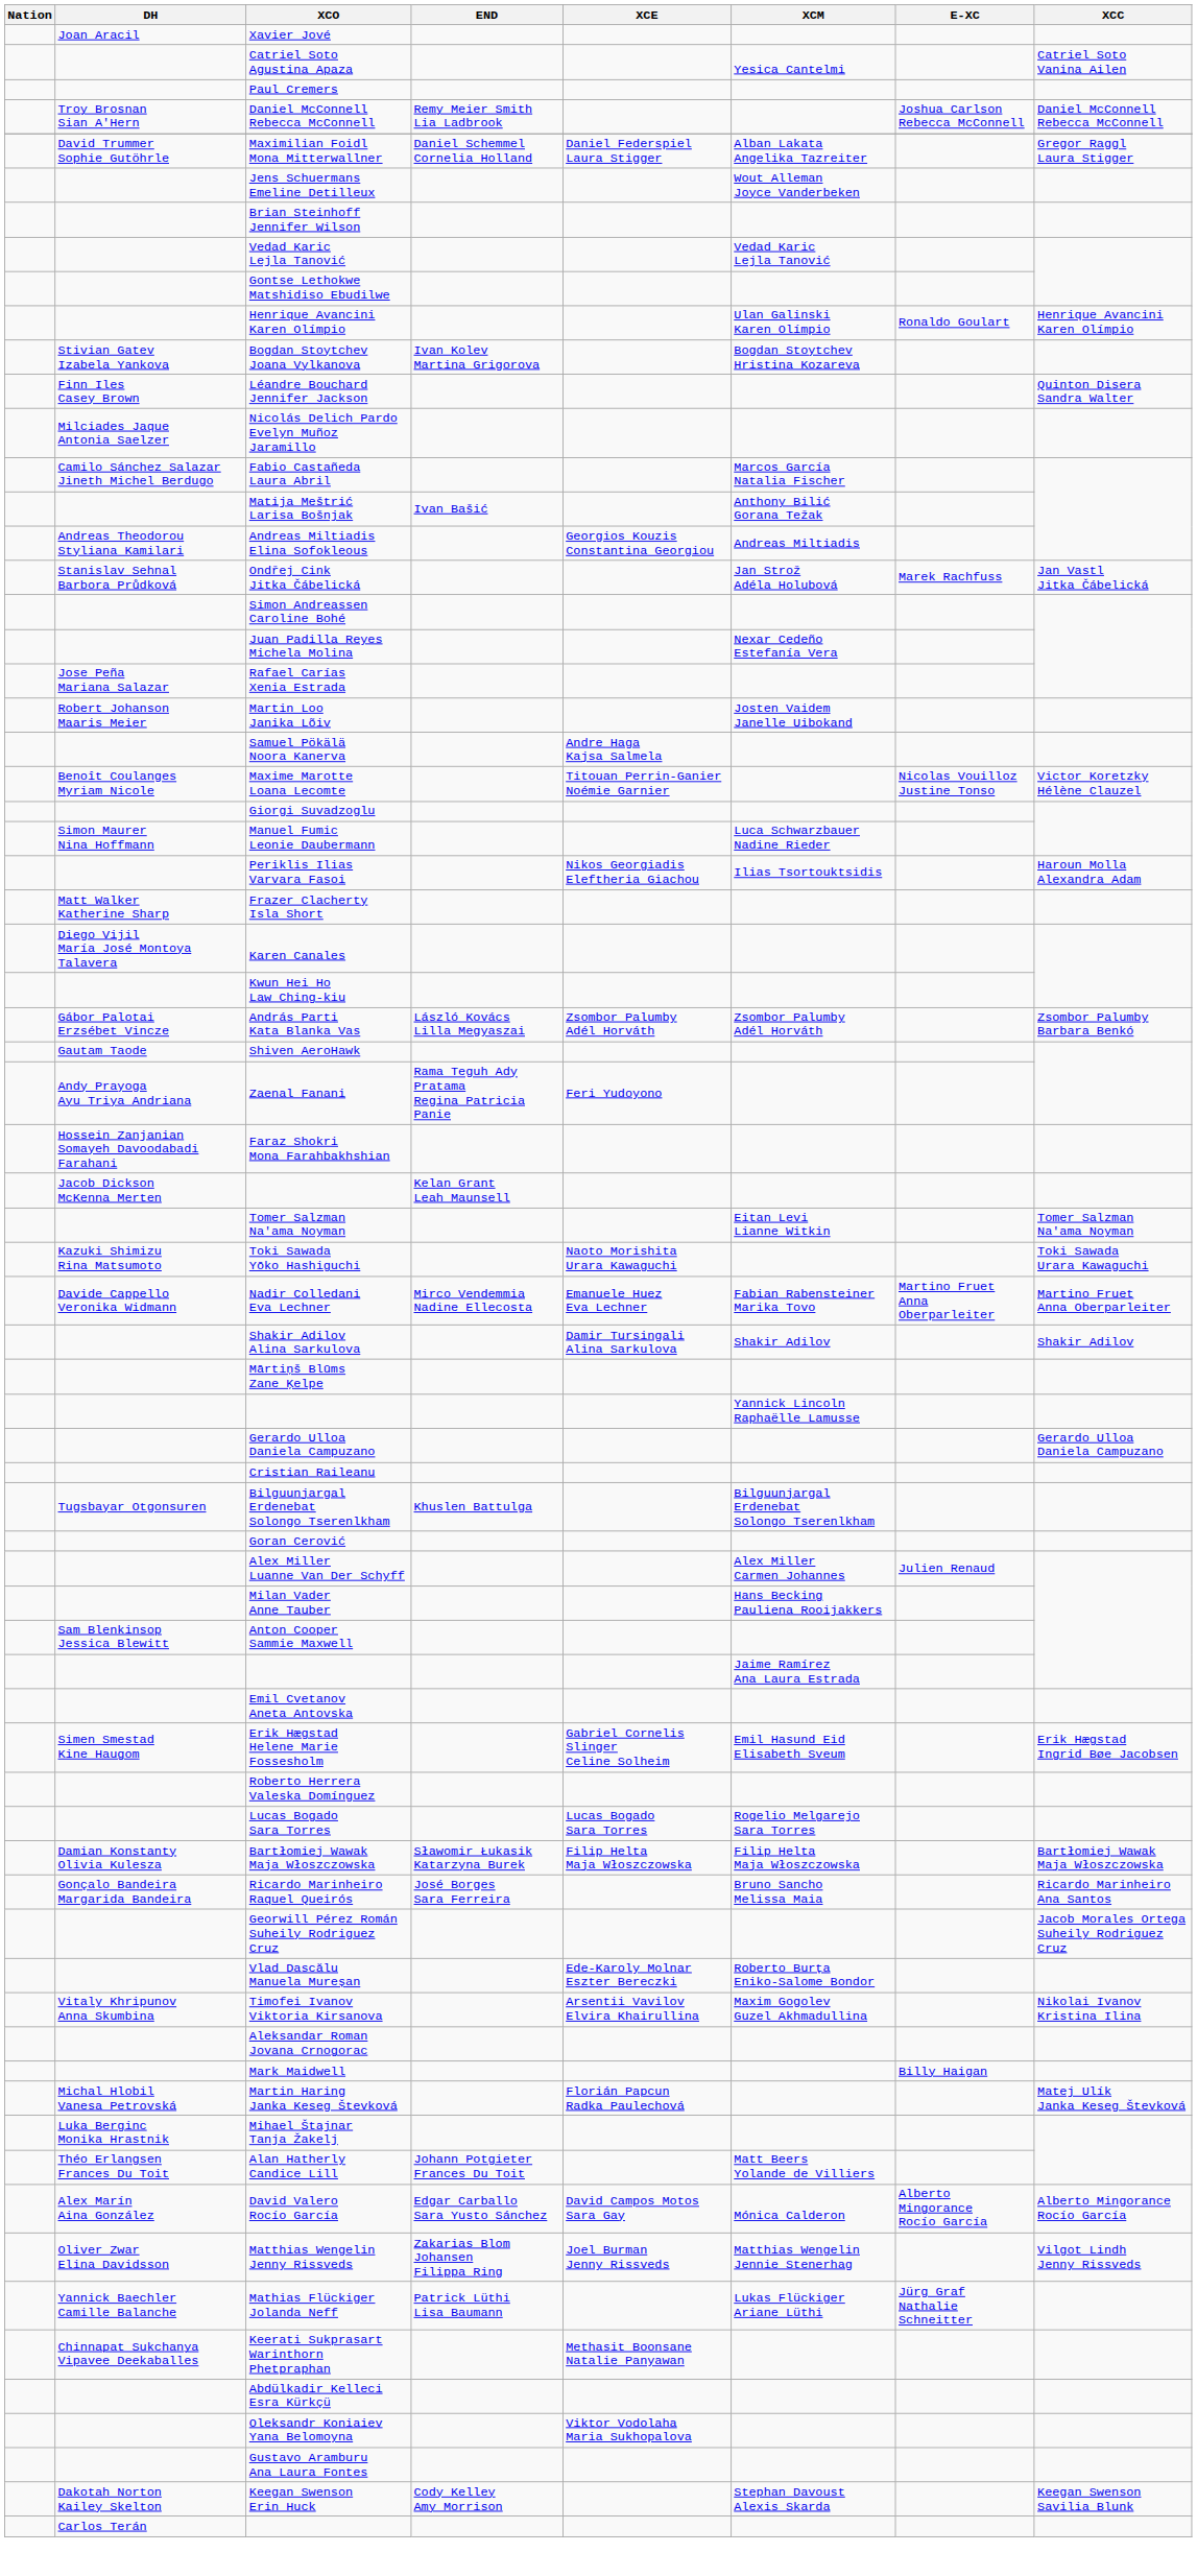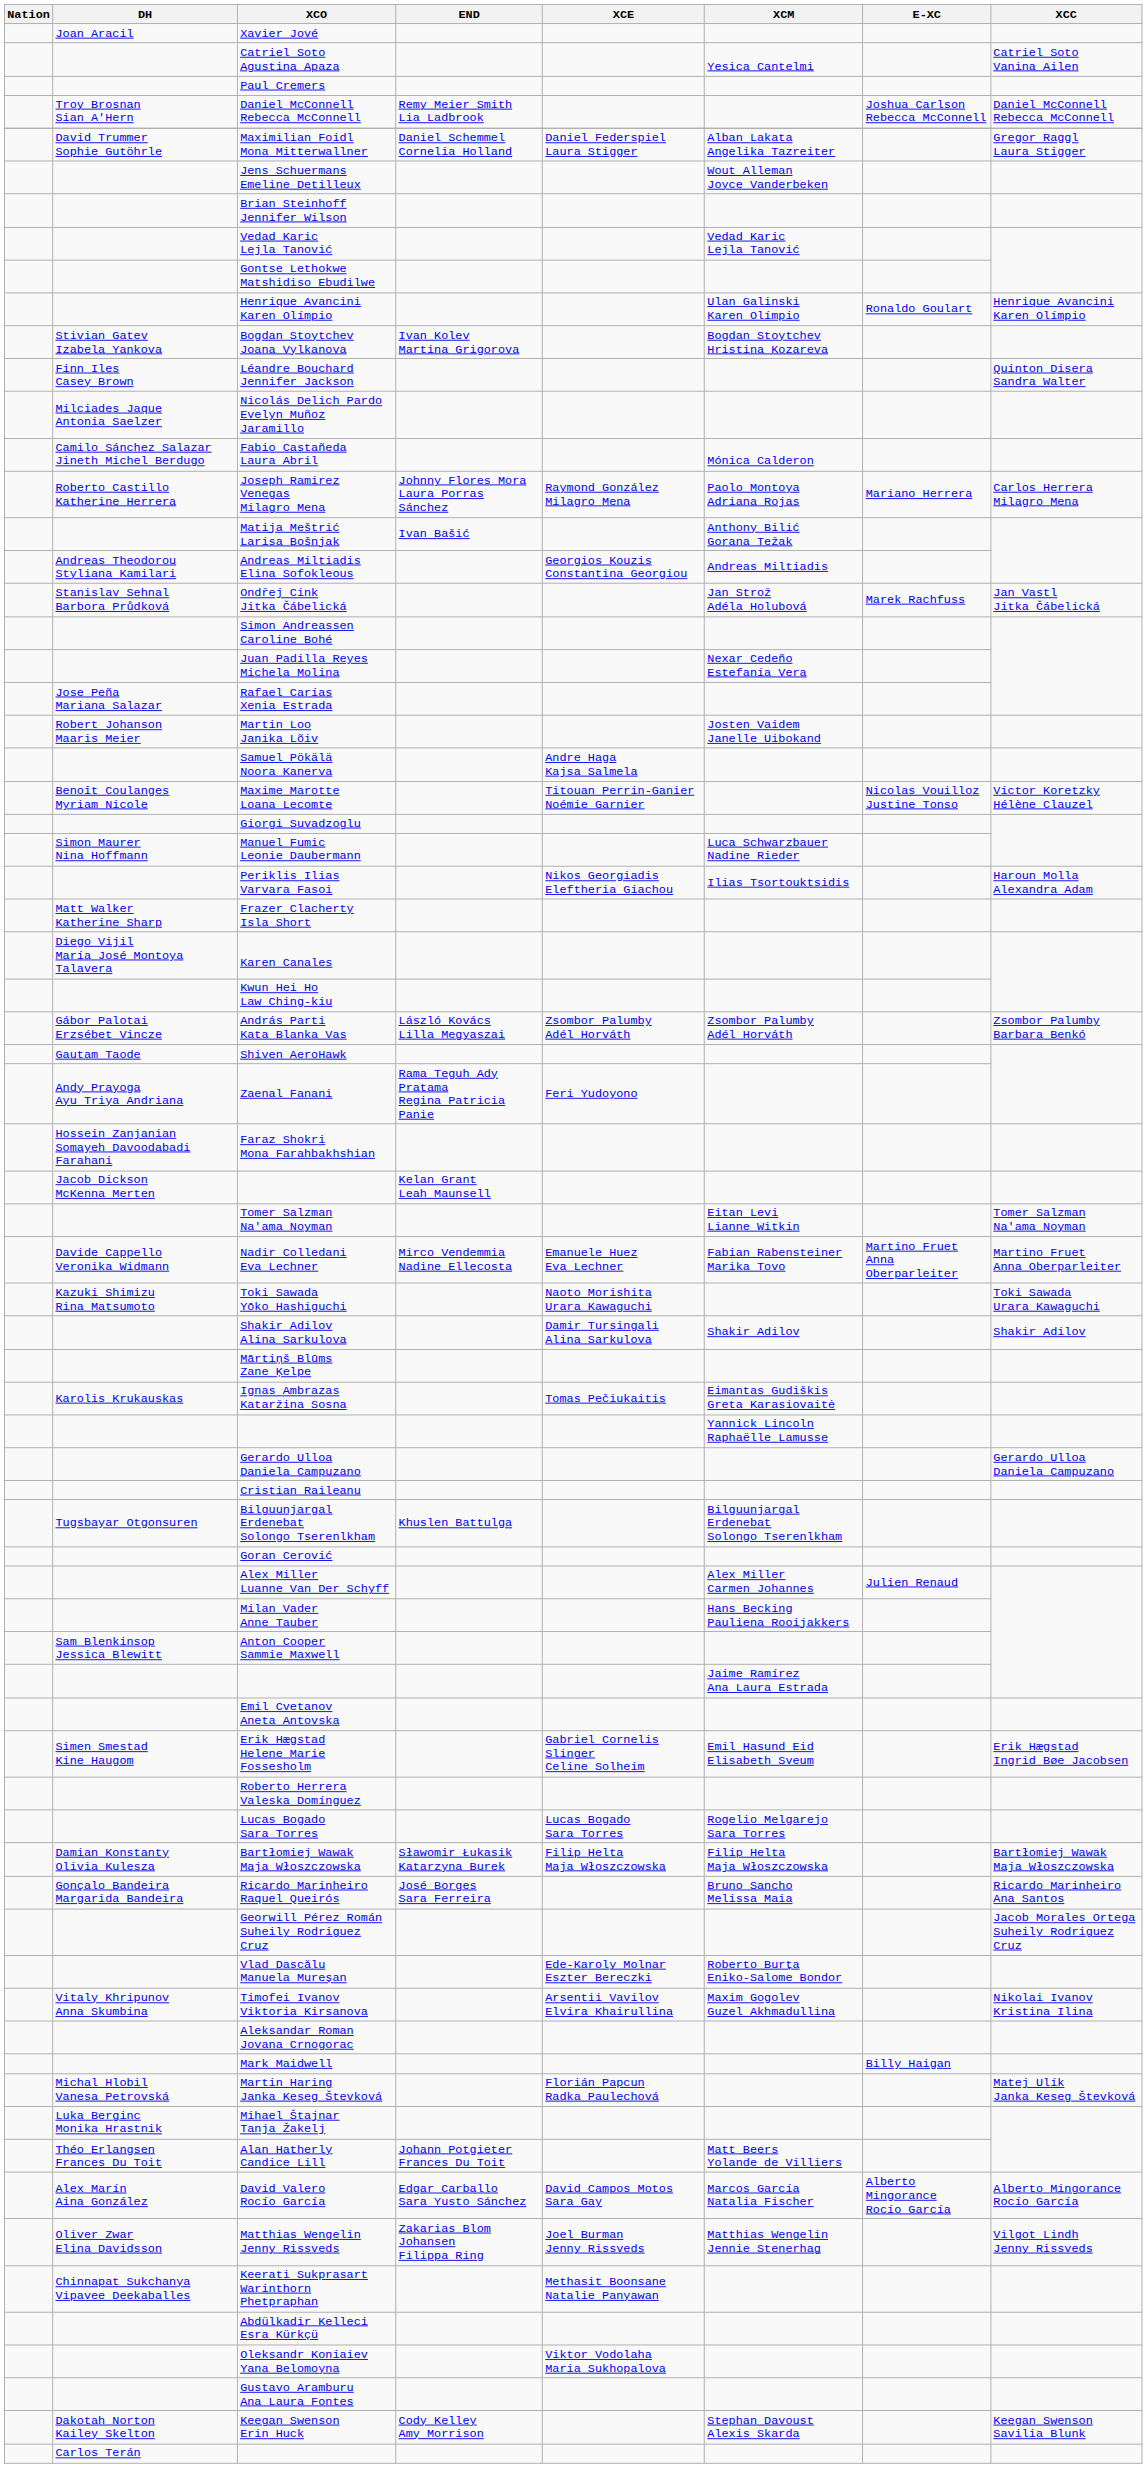Fabio Castañeda Laura Abril | XCM: Marcos García Natalia Fischer -> Mónica Calderon
+ row: Roberto Castillo Katherine Herrera | Joseph Ramirez Venegas Milagro Mena | Johnny Flores Mora Laura Porras Sánchez | Raymond González Milagro Mena | Paolo Montoya Adriana Rojas | Mariano Herrera | Carlos Herrera Milagro Mena
rows swapped: Nadir Colledani Eva Lechner <-> Toki Sawada Yōko Hashiguchi
+ row: Karolis Krukauskas | Ignas Ambrazas Kataržina Sosna | Tomas Pečiukaitis | Eimantas Gudiškis Greta Karasiovaitė
David Valero Rocío García | XCM: Mónica Calderon -> Marcos García Natalia Fischer
- row: Yannick Baechler Camille Balanche | Mathias Flückiger Jolanda Neff | Patrick Lüthi Lisa Baumann | Lukas Flückiger Ariane Lüthi | Jürg Graf Nathalie Schneitter
